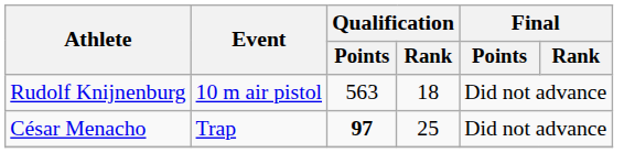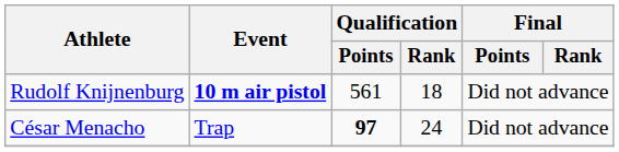Rudolf Knijnenburg | Event: normal -> bold
Rudolf Knijnenburg | Qualification / Points: 563 -> 561
César Menacho | Qualification / Rank: 25 -> 24
